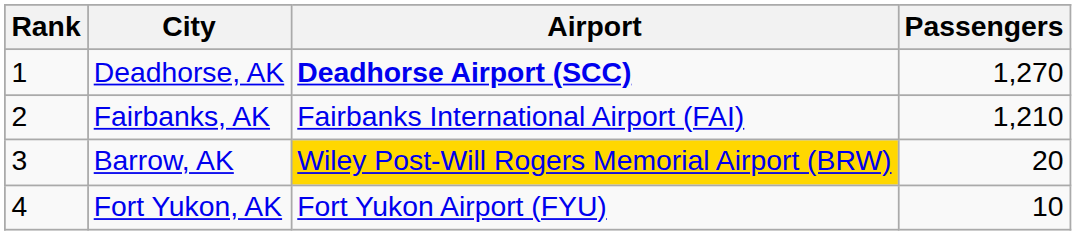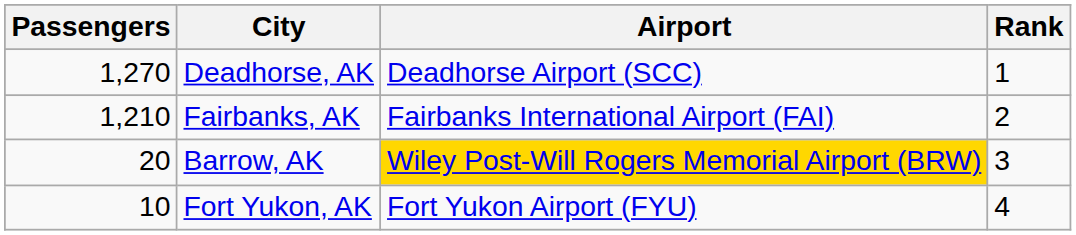columns swapped: Rank <-> Passengers
Deadhorse, AK | Airport: bold -> normal
